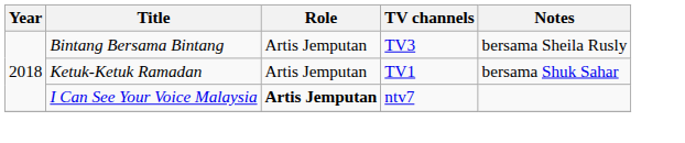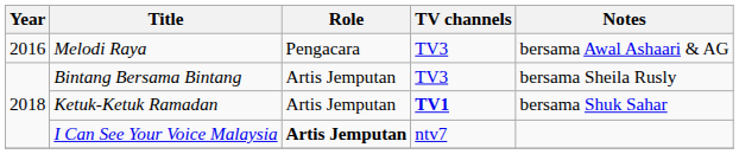+ row: 2016 | Melodi Raya | Pengacara | TV3 | bersama Awal Ashaari & AG
Ketuk-Ketuk Ramadan | TV channels: normal -> bold
